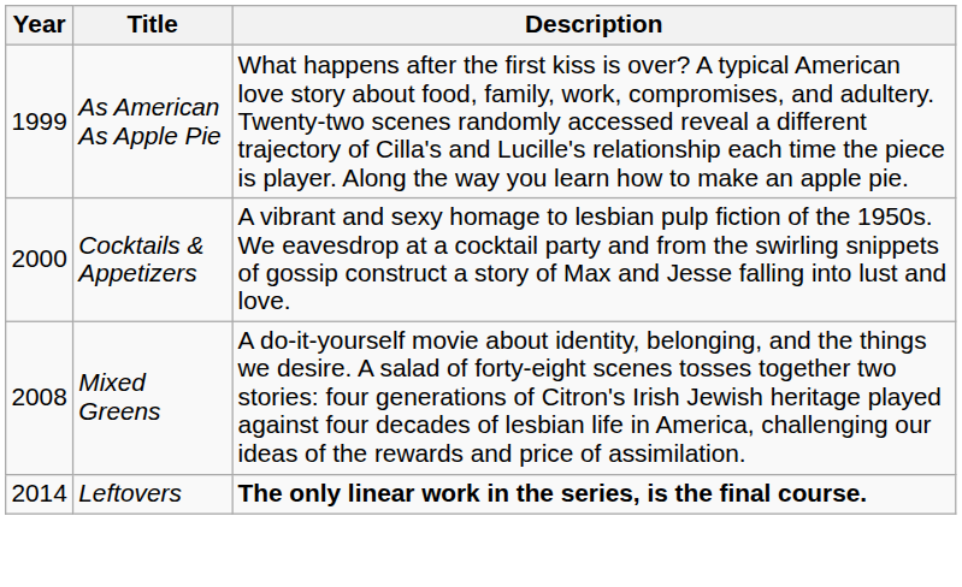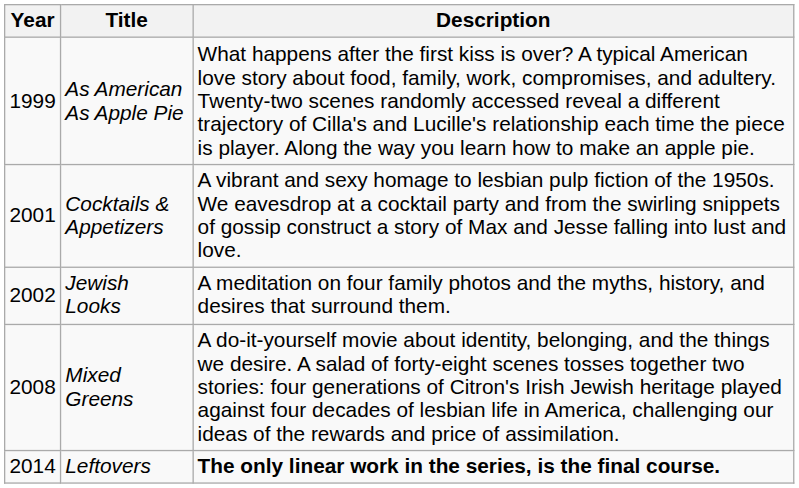Cocktails & Appetizers | Year: 2000 -> 2001
+ row: 2002 | Jewish Looks | A meditation on four family photos and the myths, history, and desires that surround them.
